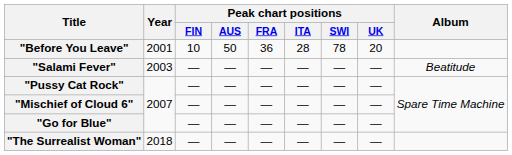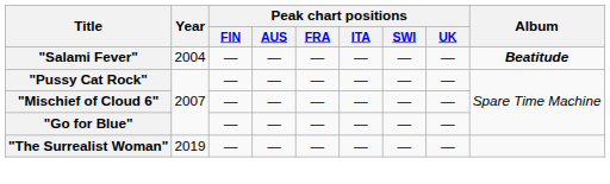- row: "Before You Leave" | 2001 | 10 | 50 | 36 | 28 | 78 | 20
"Salami Fever" | Year: 2003 -> 2004
"Salami Fever" | Album: normal -> bold
"The Surrealist Woman" | Year: 2018 -> 2019
